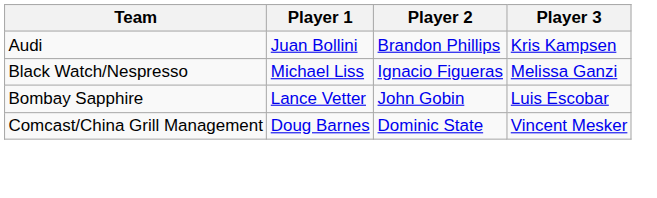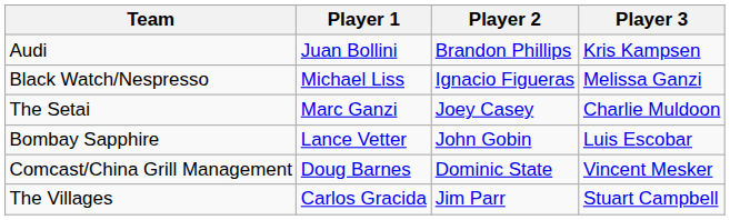+ row: The Setai | Marc Ganzi | Joey Casey | Charlie Muldoon
+ row: The Villages | Carlos Gracida | Jim Parr | Stuart Campbell
